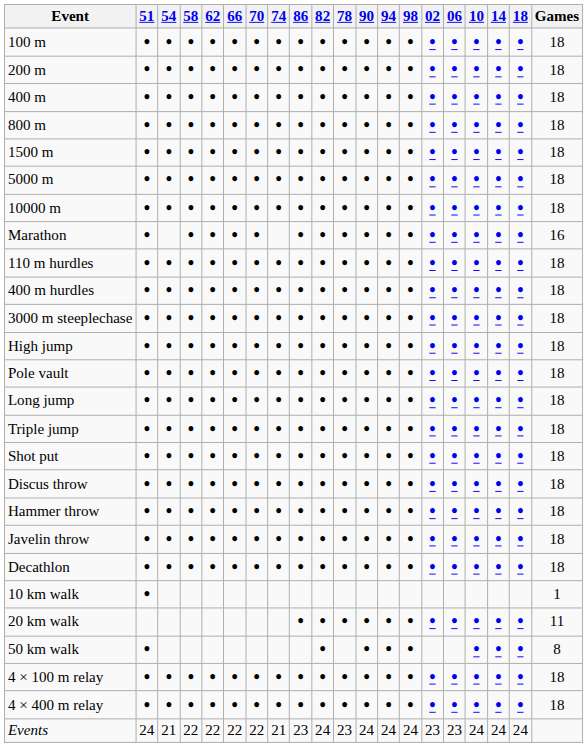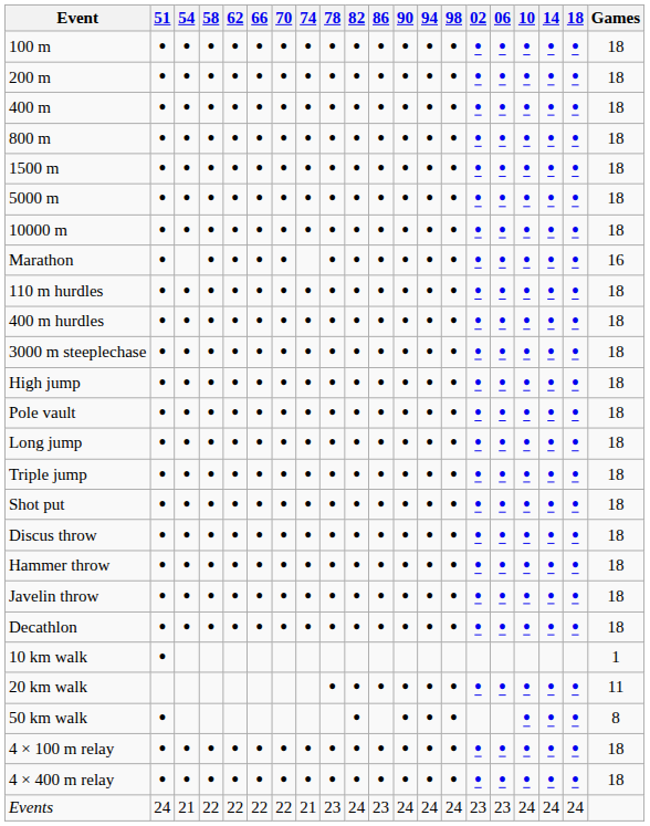columns swapped: 78 <-> 86
